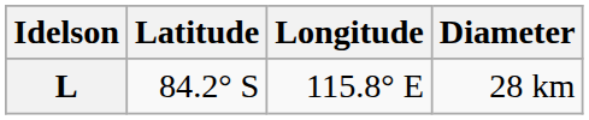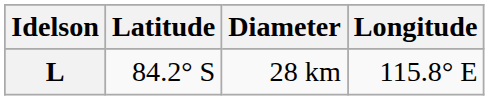columns swapped: Longitude <-> Diameter
